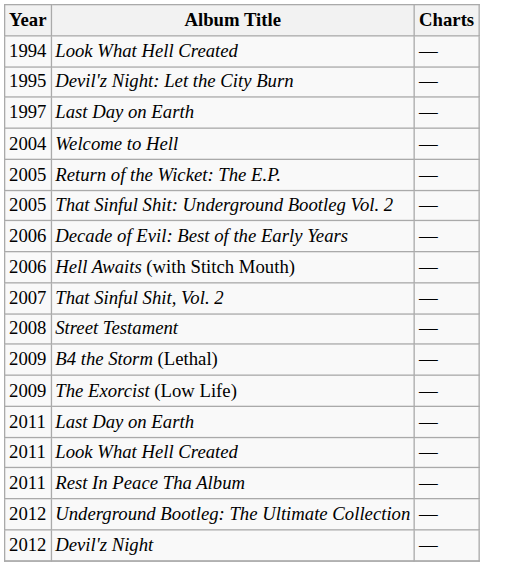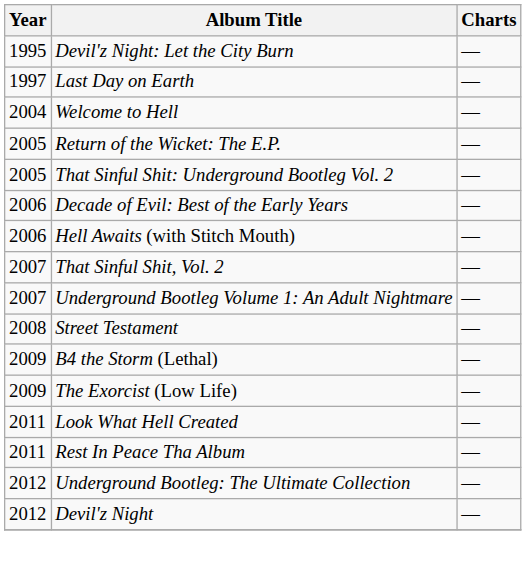- row: 1994 | Look What Hell Created | —
+ row: 2007 | Underground Bootleg Volume 1: An Adult Nightmare | —
- row: 2011 | Last Day on Earth | —
